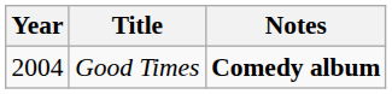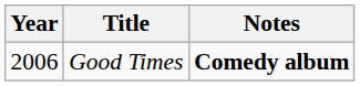Good Times | Year: 2004 -> 2006
